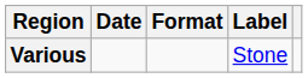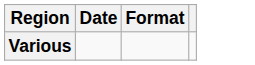- column: Label | Stone
